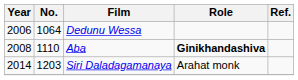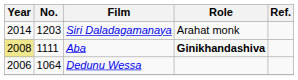rows swapped: Dedunu Wessa <-> Siri Daladagamanaya
Aba | Year: no background -> khaki background
Aba | No.: 1110 -> 1111
